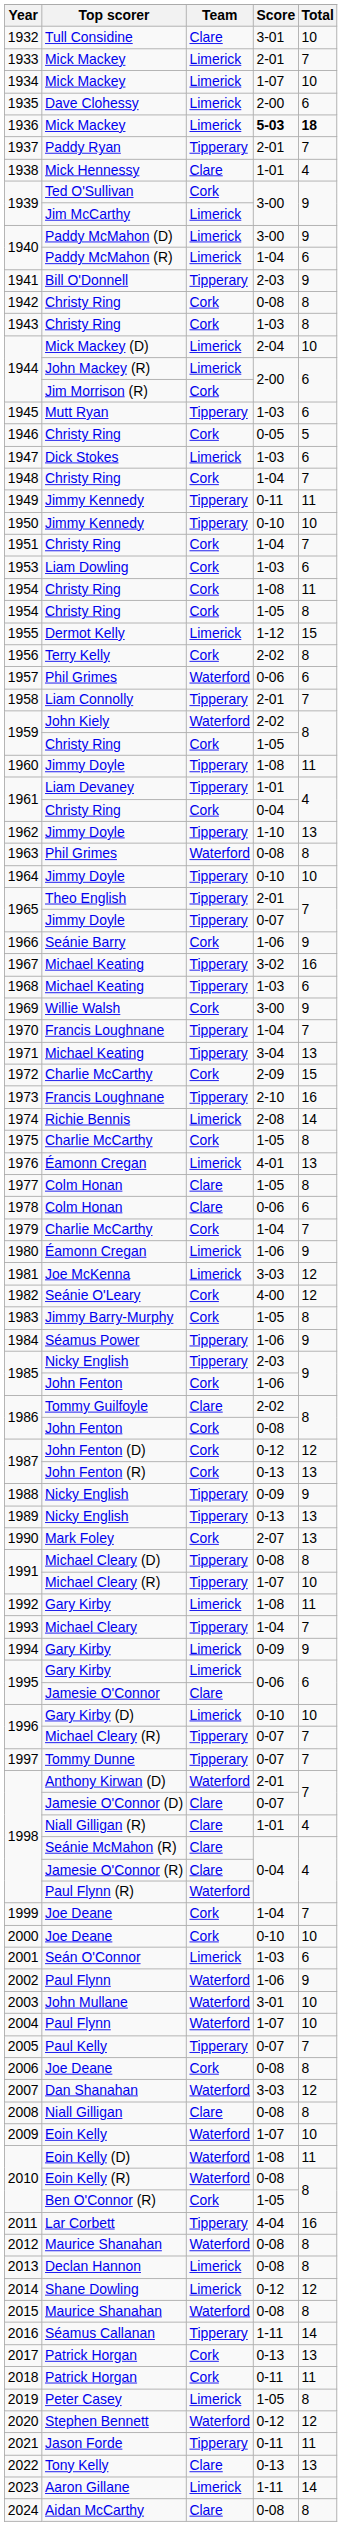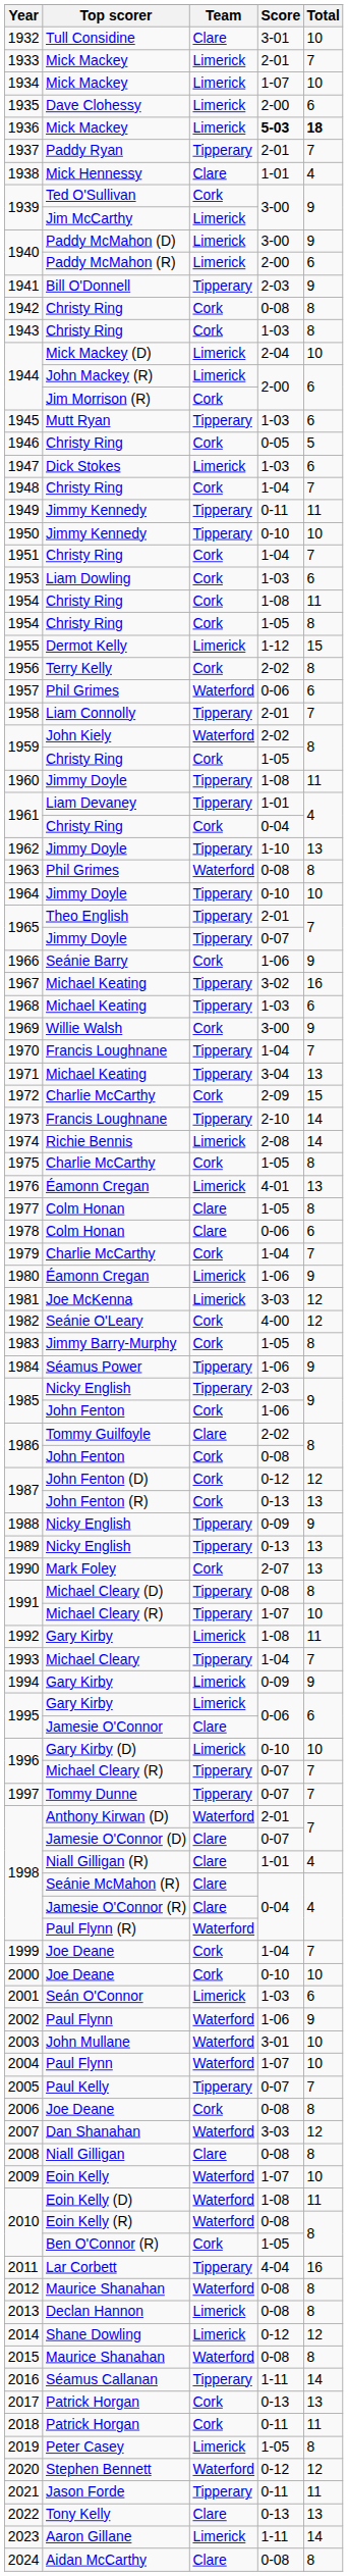1940 / Paddy McMahon (R) | Score: 1-04 -> 2-00
1973 | Total: 16 -> 14
